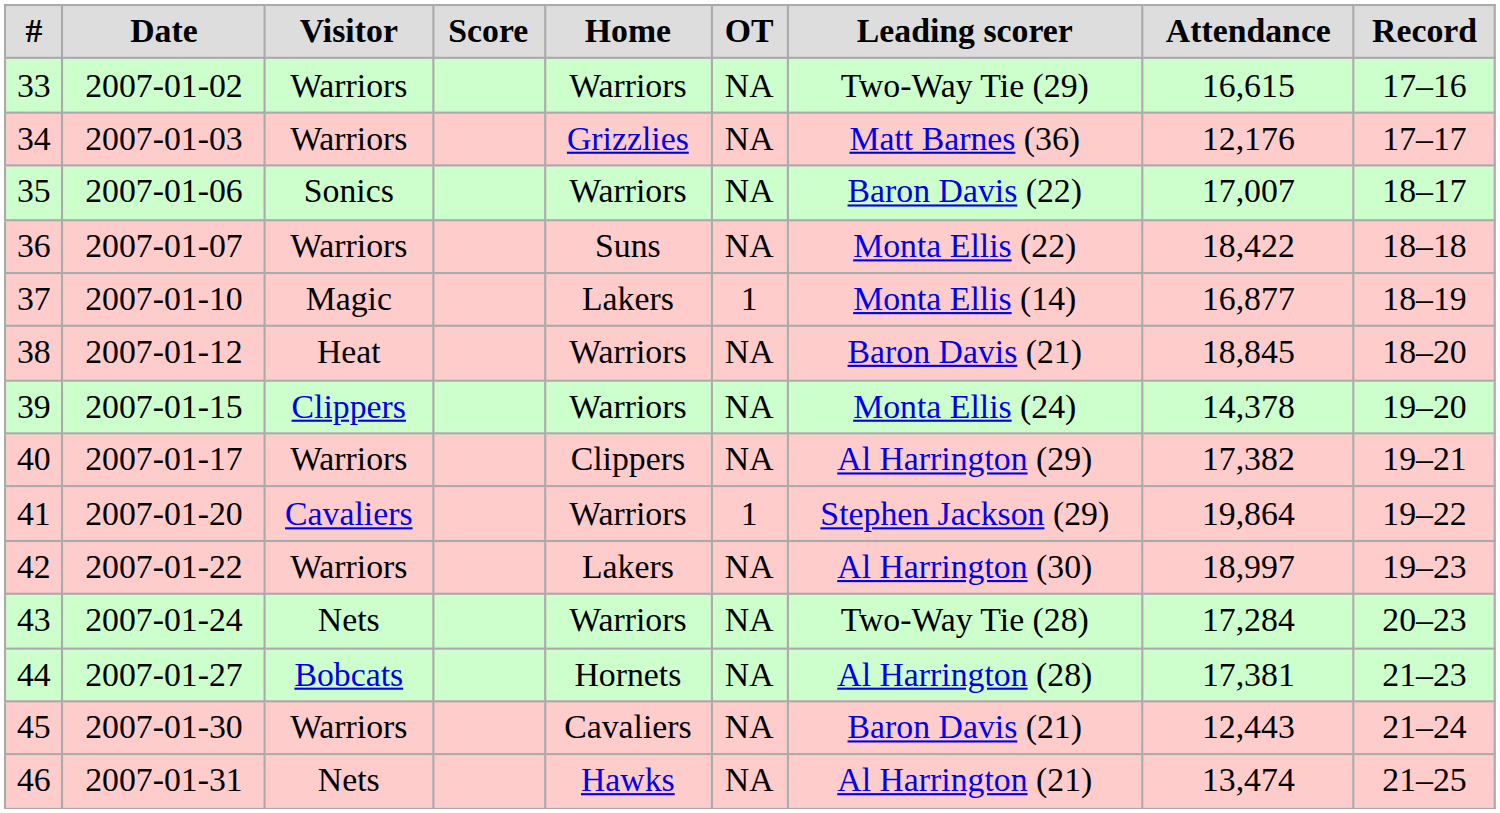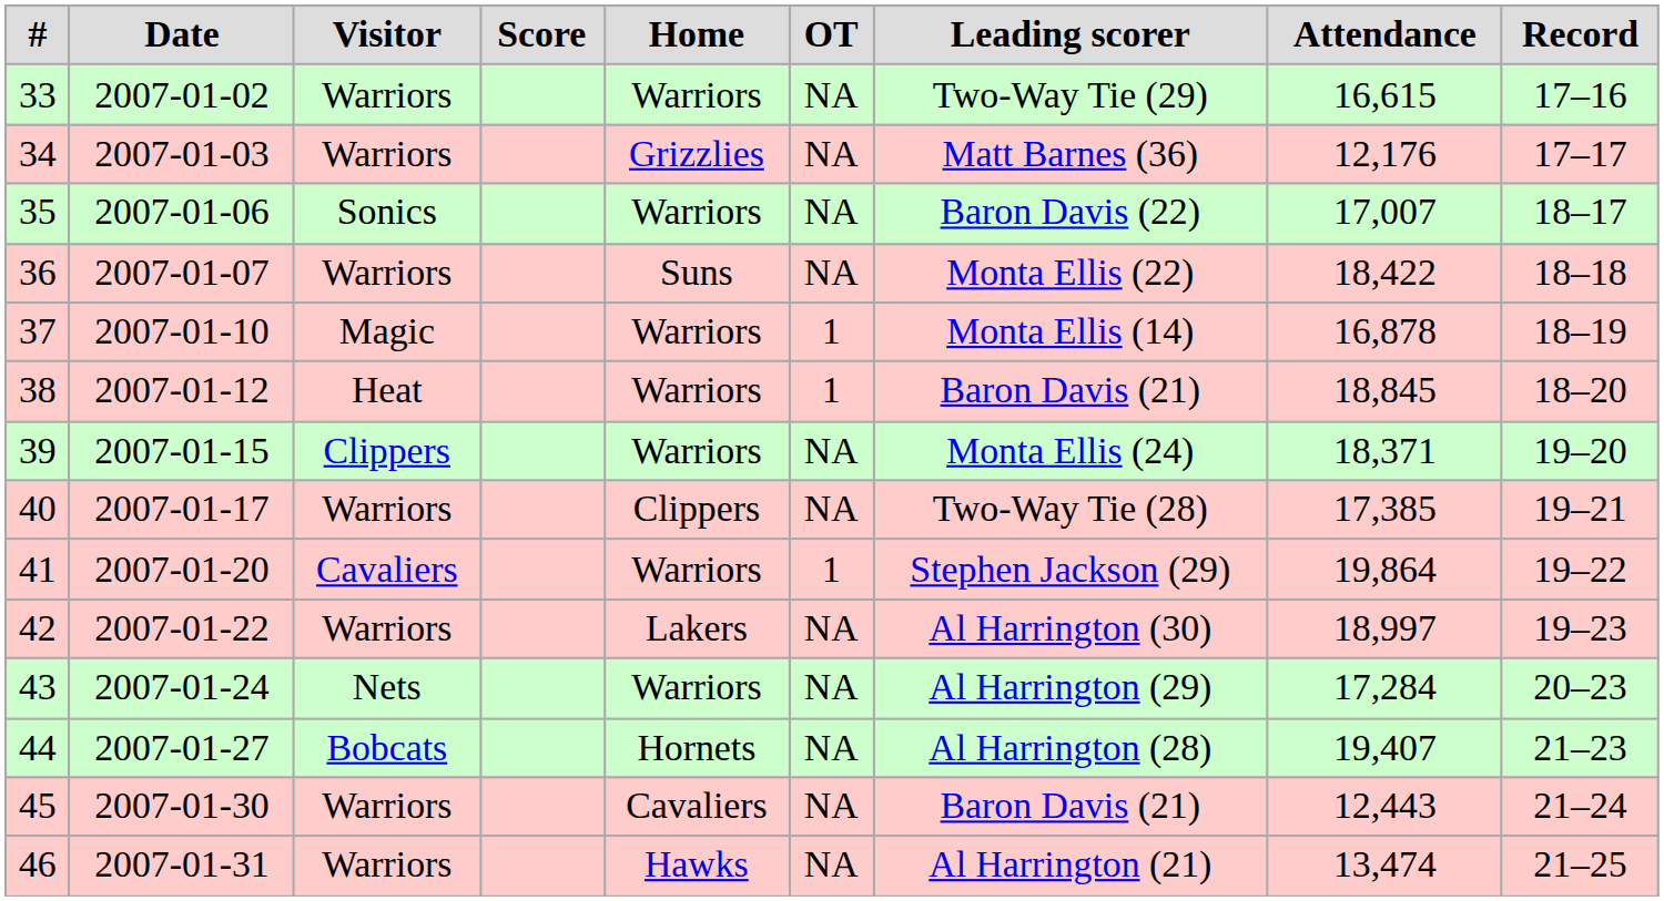37 | Home: Lakers -> Warriors
37 | Attendance: 16,877 -> 16,878
38 | OT: NA -> 1
39 | Attendance: 14,378 -> 18,371
40 | Leading scorer: Al Harrington (29) -> Two-Way Tie (28)
40 | Attendance: 17,382 -> 17,385
43 | Leading scorer: Two-Way Tie (28) -> Al Harrington (29)
44 | Attendance: 17,381 -> 19,407
46 | Visitor: Nets -> Warriors
